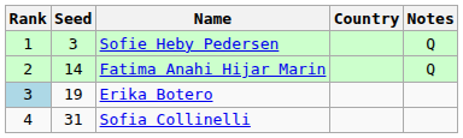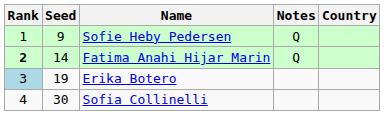columns swapped: Country <-> Notes
Sofie Heby Pedersen | Seed: 3 -> 9
Fatima Anahi Hijar Marin | Rank: normal -> bold
Sofia Collinelli | Seed: 31 -> 30
